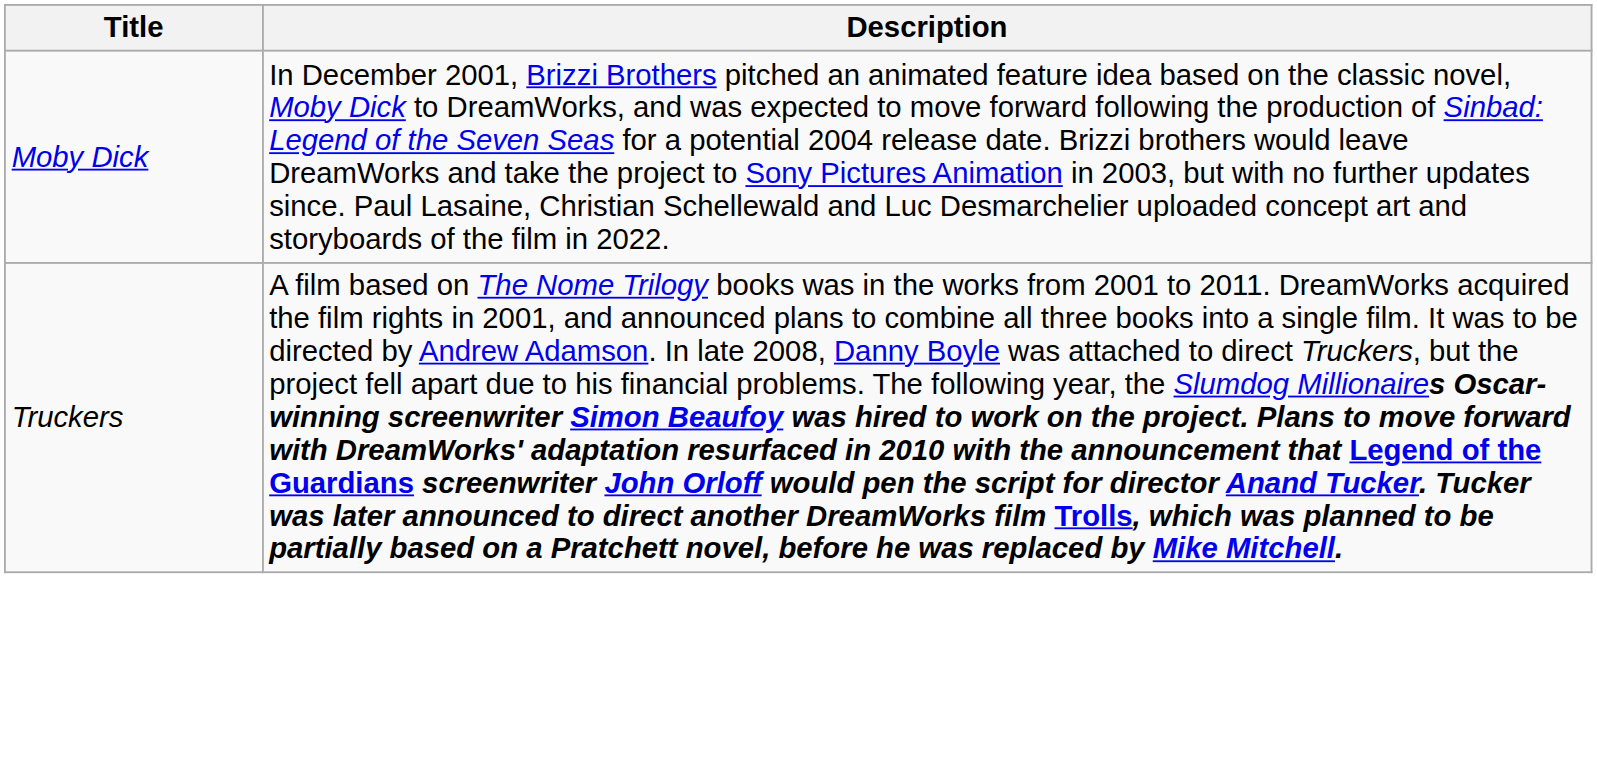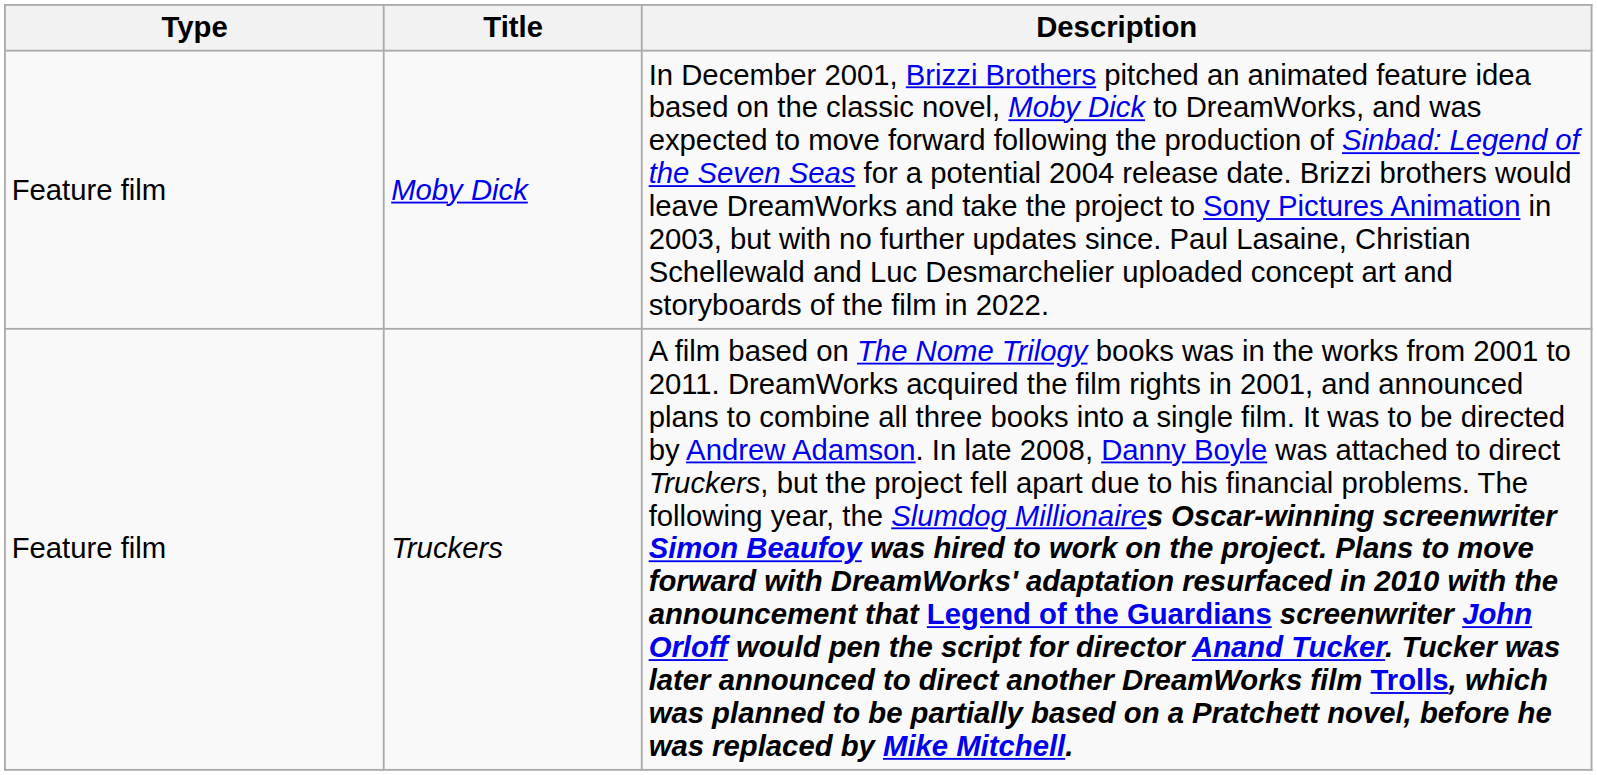+ column: Type | Feature film | Feature film
